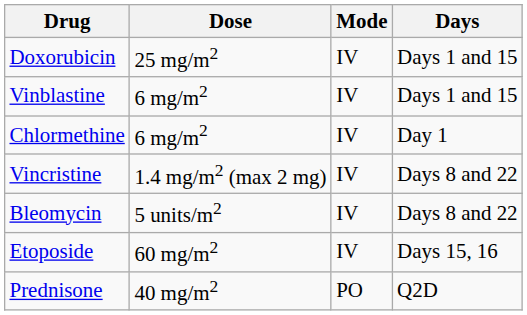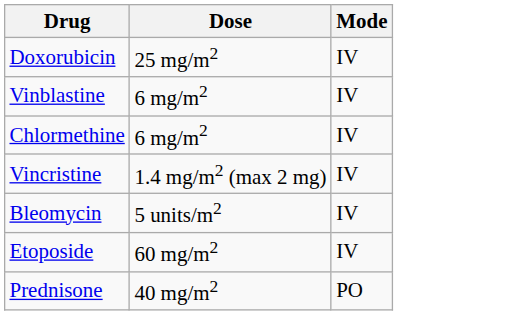- column: Days | Days 1 and 15 | Days 1 and 15 | Day 1 | Days 8 and 22 | Days 8 and 22 | Days 15, 16 | Q2D
